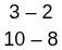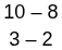rows swapped: 3 – 2 <-> 10 – 8
